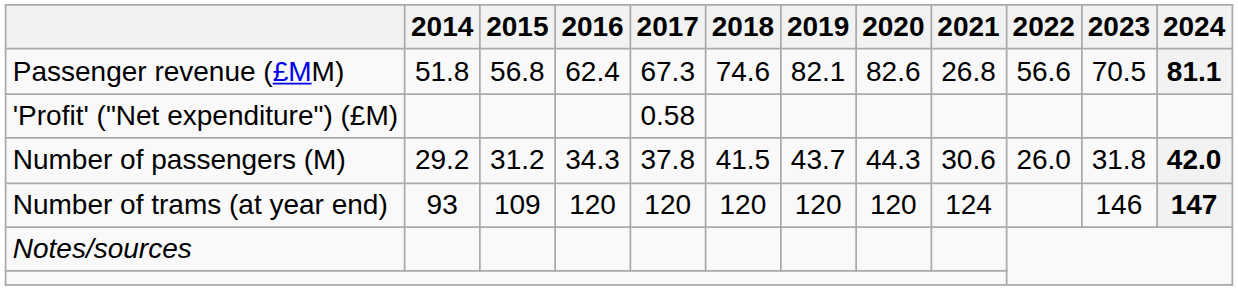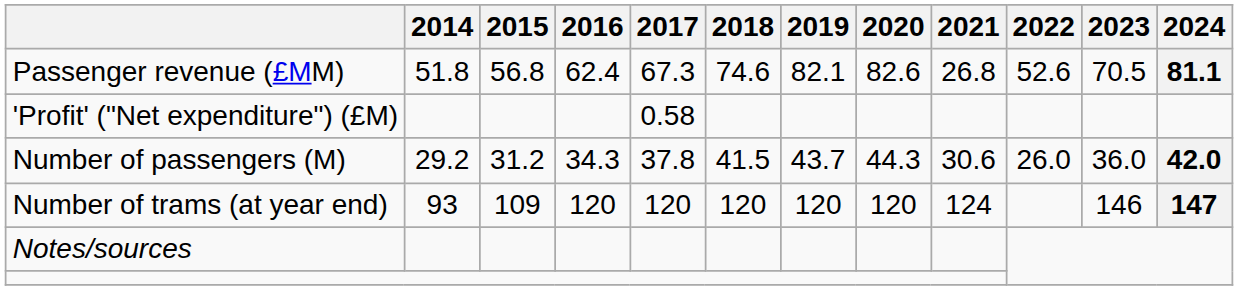Passenger revenue (£MM) | 2022: 56.6 -> 52.6
Number of passengers (M) | 2023: 31.8 -> 36.0
